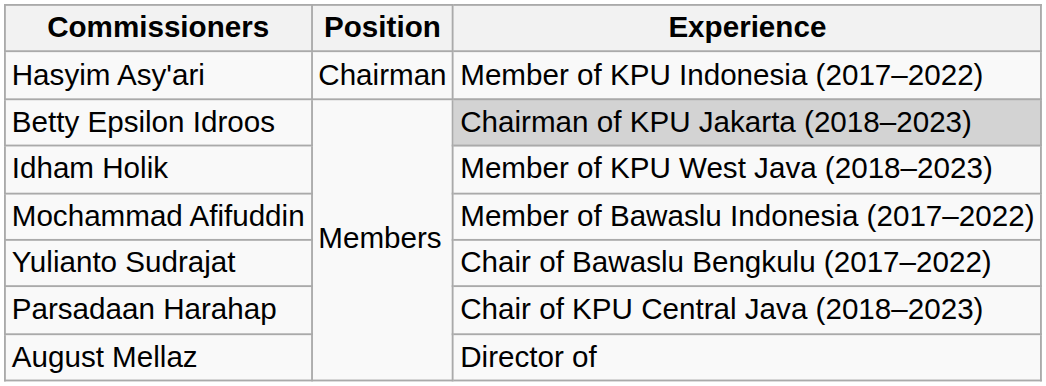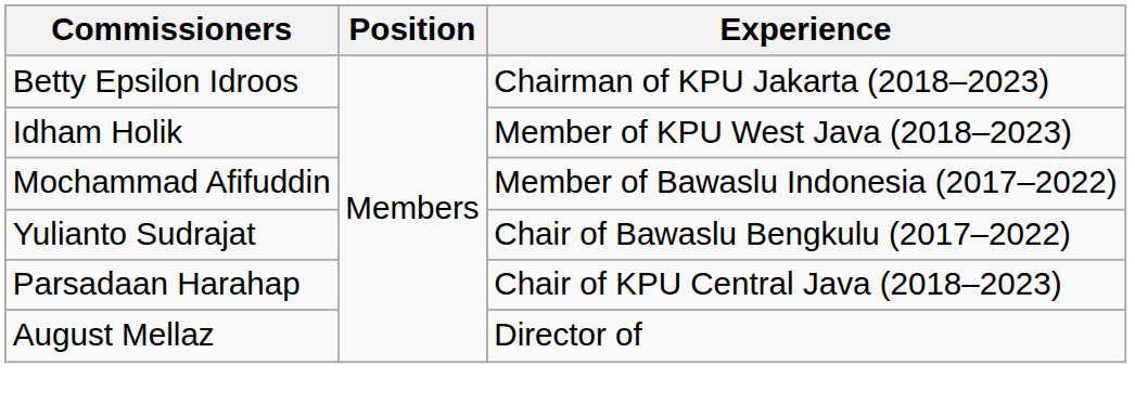- row: Hasyim Asy'ari | Chairman | Member of KPU Indonesia (2017–2022)
Betty Epsilon Idroos | Experience: lightgrey background -> no background
